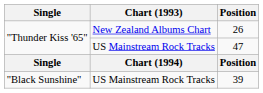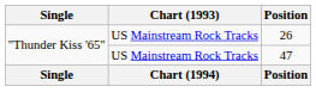26 | Chart (1993): New Zealand Albums Chart -> US Mainstream Rock Tracks
- row: "Black Sunshine" | US Mainstream Rock Tracks | 39
